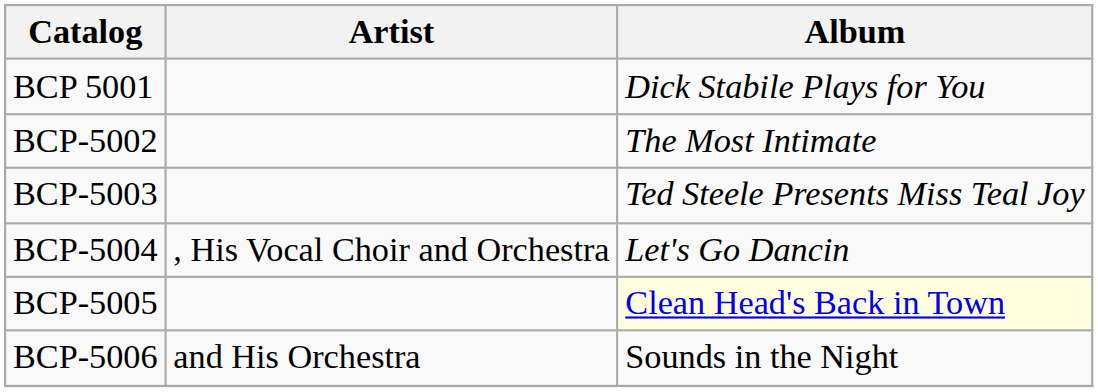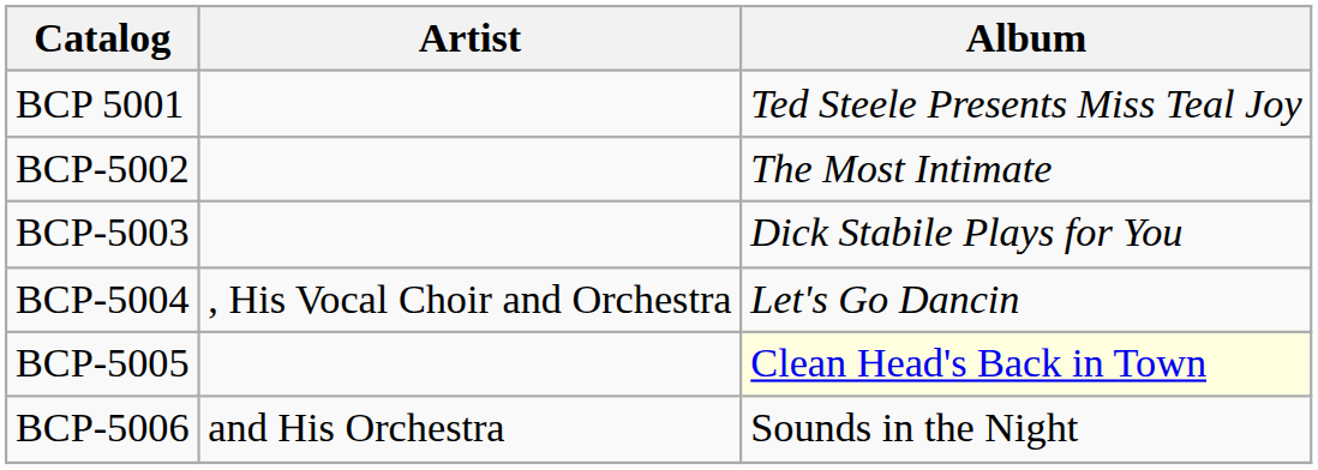BCP 5001 | Album: Dick Stabile Plays for You -> Ted Steele Presents Miss Teal Joy
BCP-5003 | Album: Ted Steele Presents Miss Teal Joy -> Dick Stabile Plays for You
